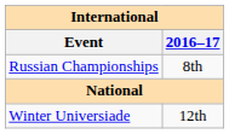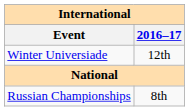rows swapped: Winter Universiade <-> Russian Championships
